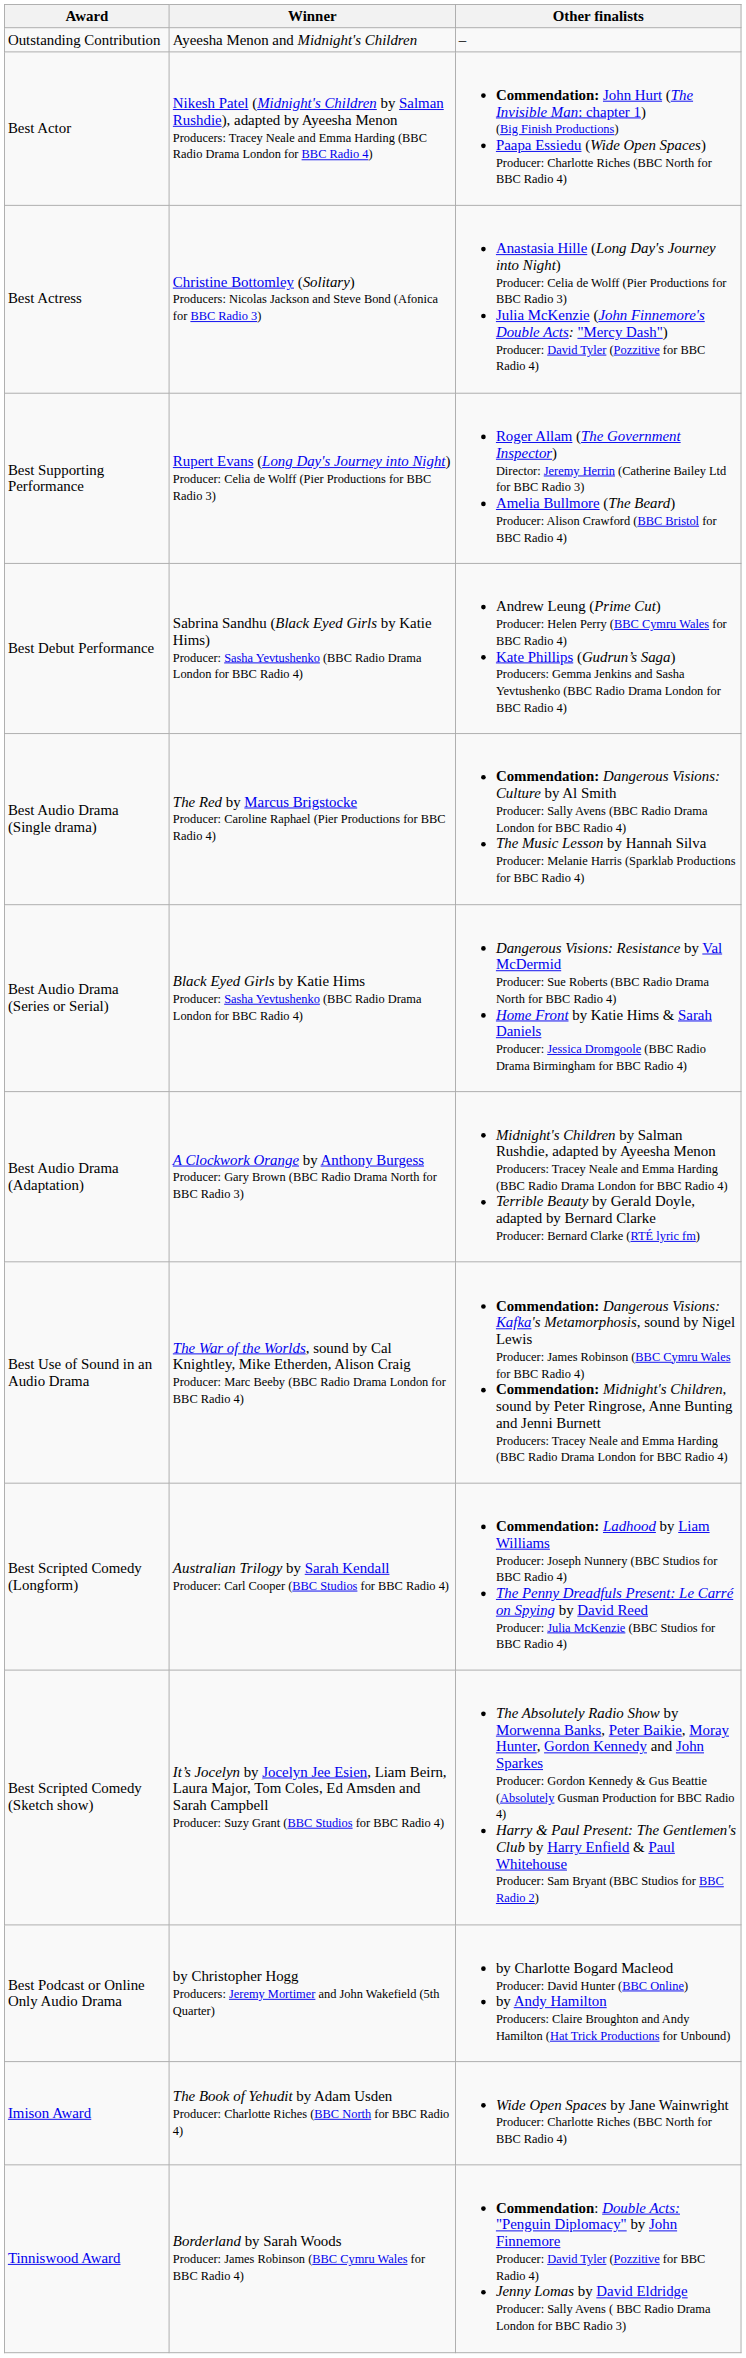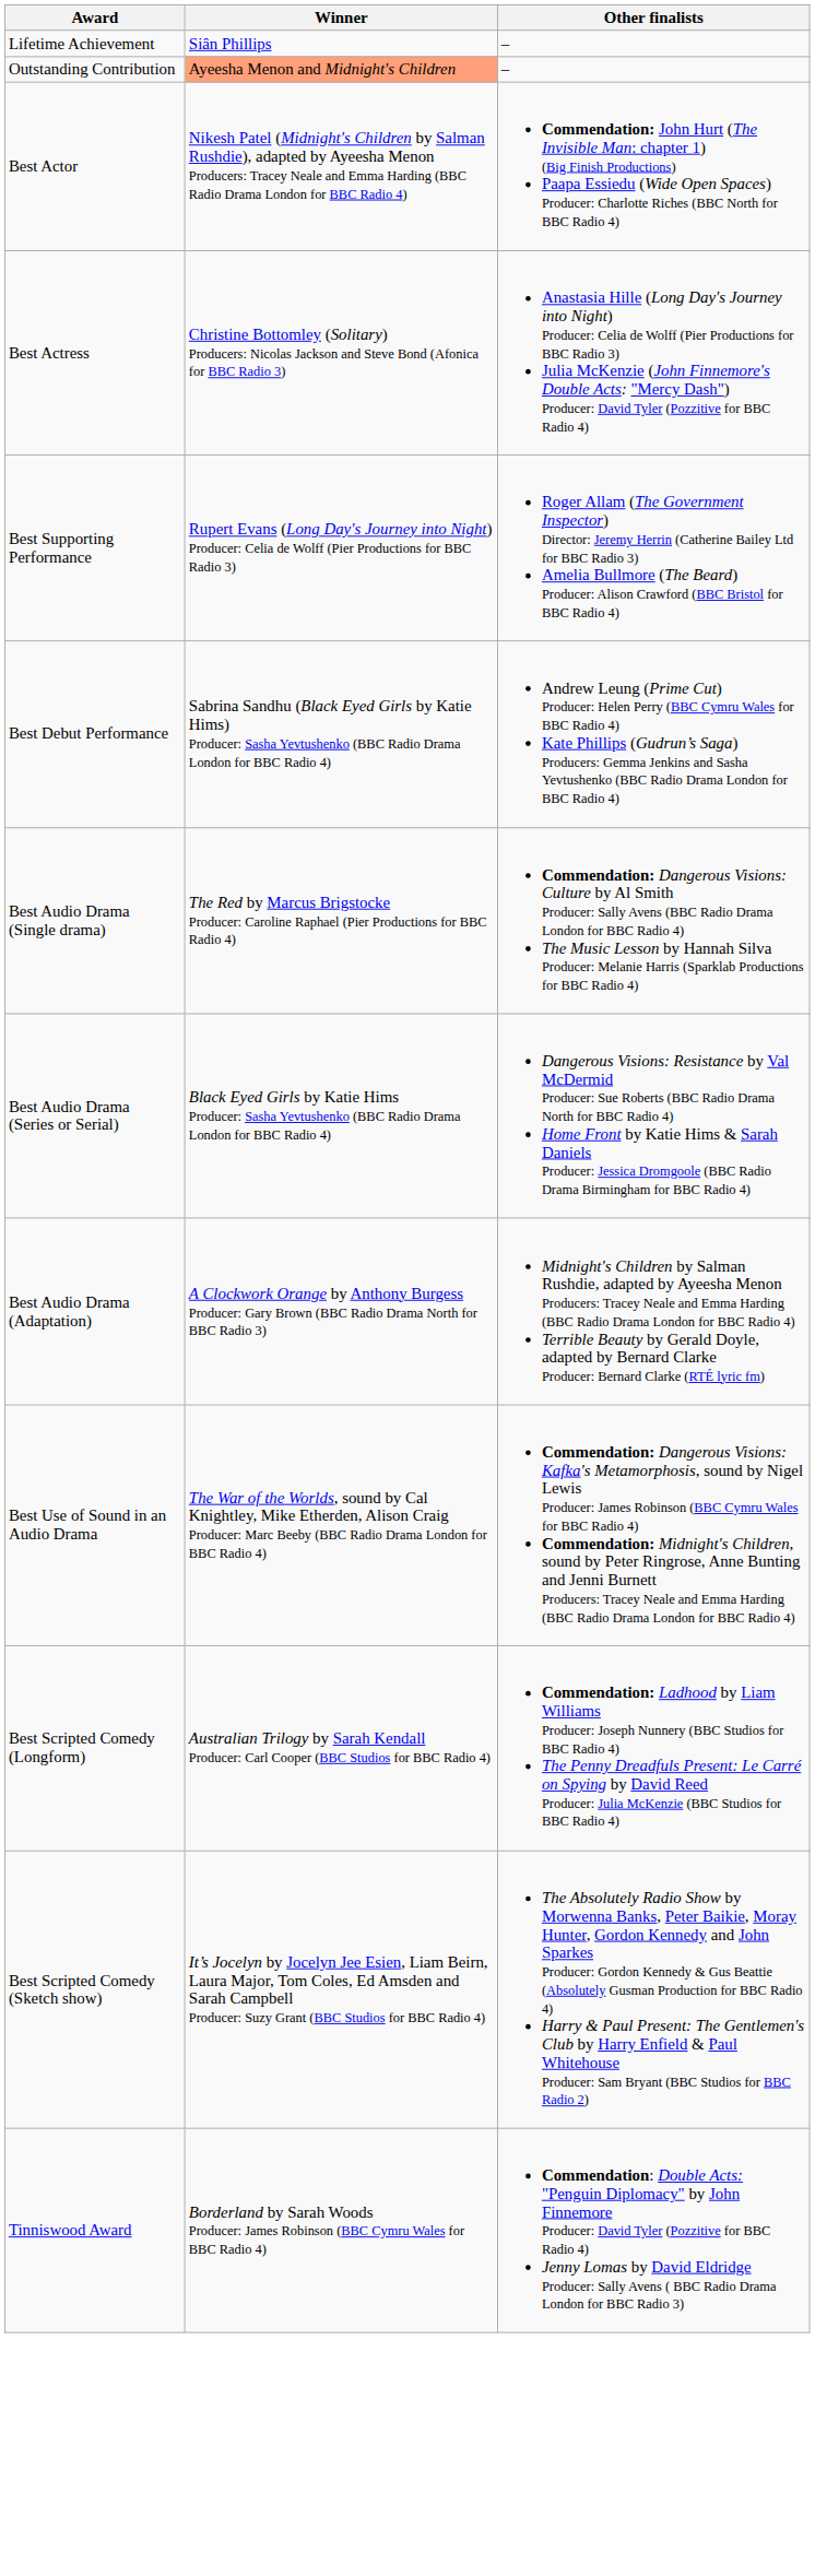+ row: Lifetime Achievement | Siân Phillips | –
Outstanding Contribution | Winner: no background -> lightsalmon background
- row: Best Podcast or Online Only Audio Drama | by Christopher Hogg Producers: Jeremy Mortimer and John Wakefield (5th Quarter) | by Charlotte Bogard Macleod Producer: David Hunter (BBC Online) by Andy Hamilton Producers: Claire Broughton and Andy Hamilton (Hat Trick Productions for Unbound)
- row: Imison Award | The Book of Yehudit by Adam Usden Producer: Charlotte Riches (BBC North for BBC Radio 4) | Wide Open Spaces by Jane Wainwright Producer: Charlotte Riches (BBC North for BBC Radio 4)
